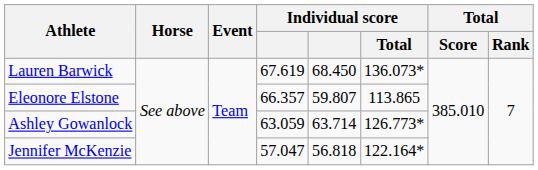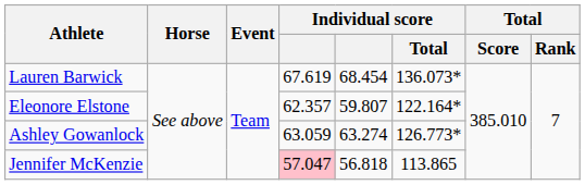Lauren Barwick | column 5: 68.450 -> 68.454
Eleonore Elstone | column 4: 66.357 -> 62.357
Eleonore Elstone | Individual score / Total: 113.865 -> 122.164*
Ashley Gowanlock | column 5: 63.714 -> 63.274
Jennifer McKenzie | column 4: no background -> pink background
Jennifer McKenzie | Individual score / Total: 122.164* -> 113.865
